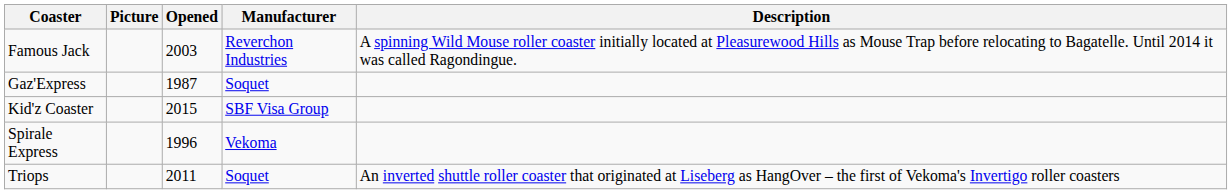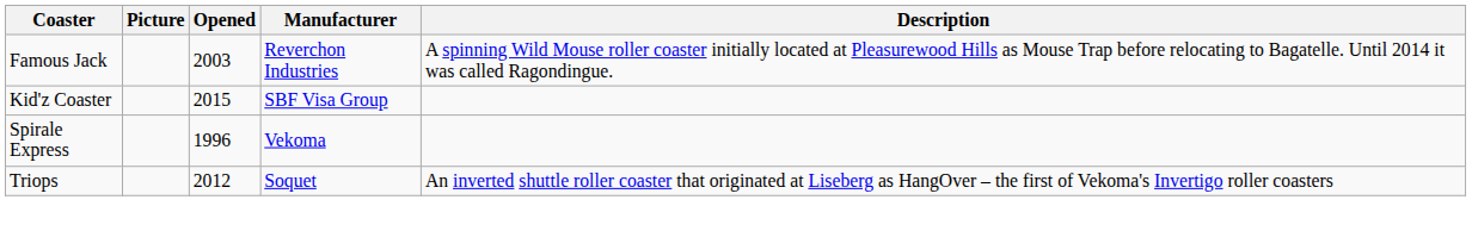- row: Gaz'Express | 1987 | Soquet
Triops | Opened: 2011 -> 2012
